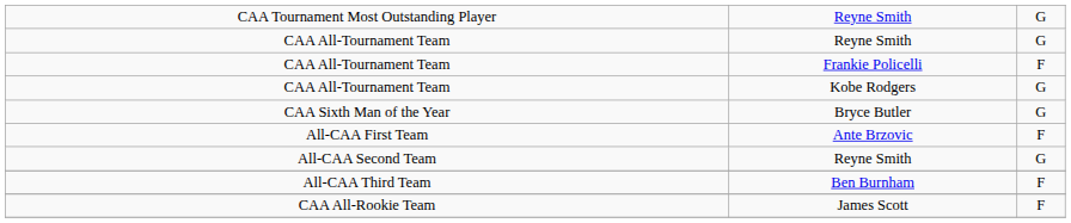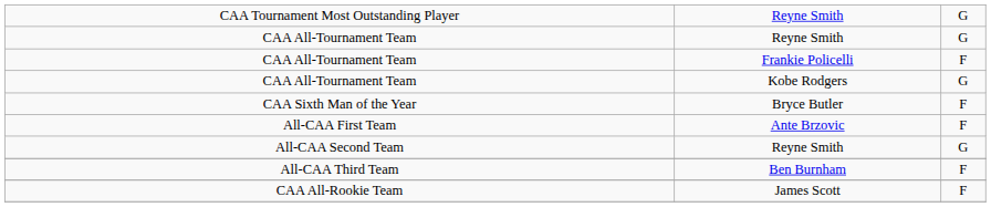Bryce Butler | column 3: G -> F
